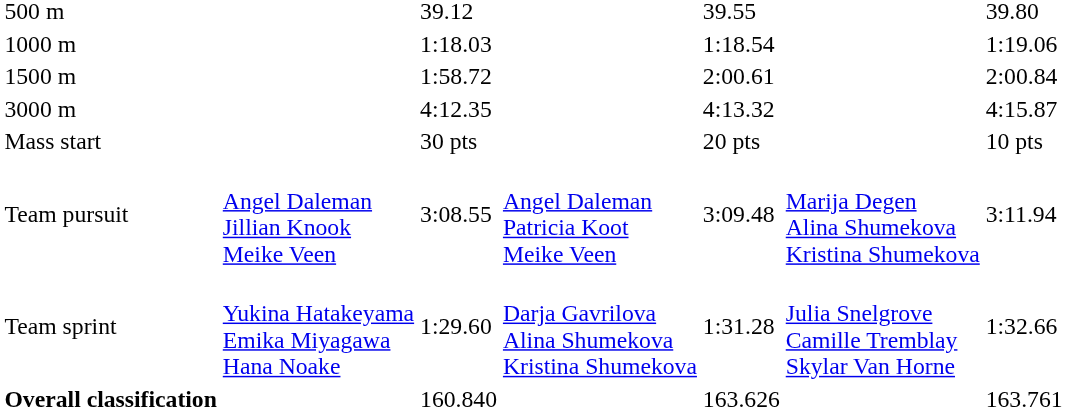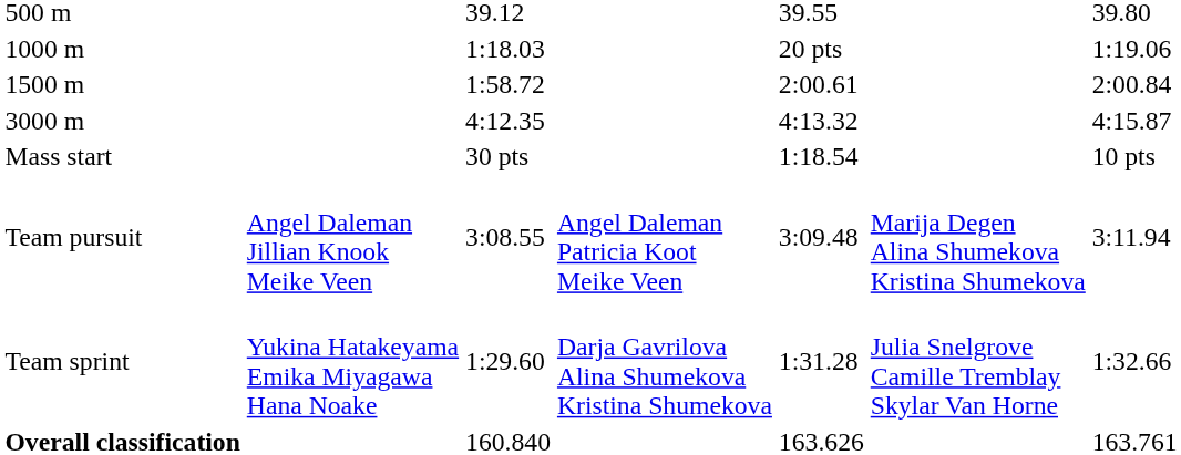1000 m | column 5: 1:18.54 -> 20 pts
Mass start | column 5: 20 pts -> 1:18.54
